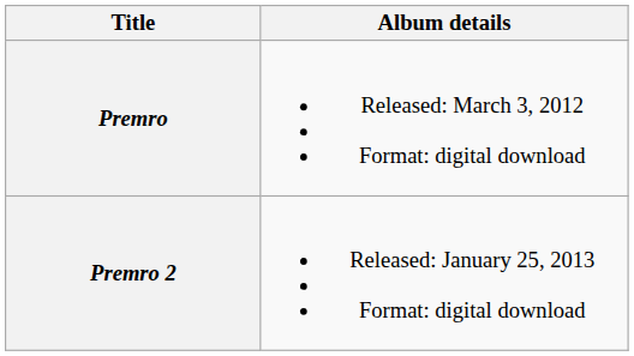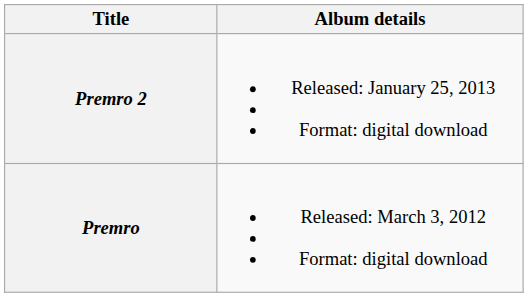rows swapped: Premro <-> Premro 2
